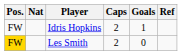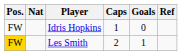Idris Hopkins | Caps: 2 -> 1
Idris Hopkins | Goals: 1 -> 0
Les Smith | Goals: 0 -> 1
